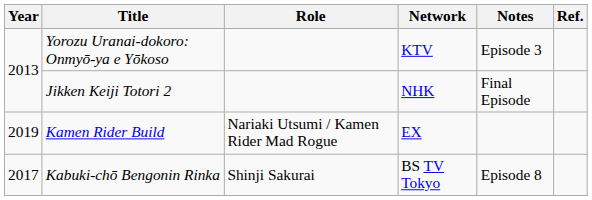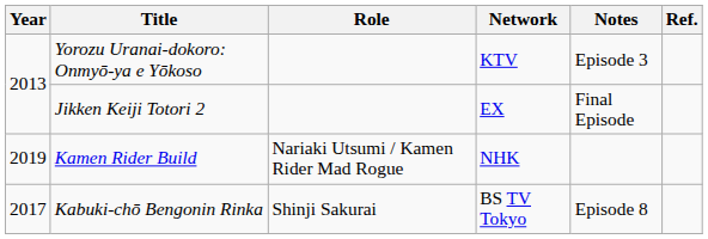Jikken Keiji Totori 2 | Network: NHK -> EX
Kamen Rider Build | Network: EX -> NHK
